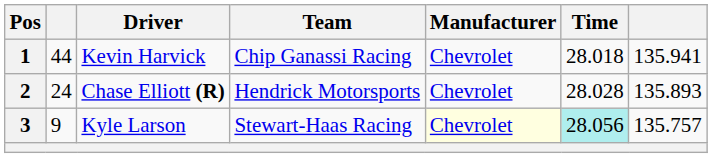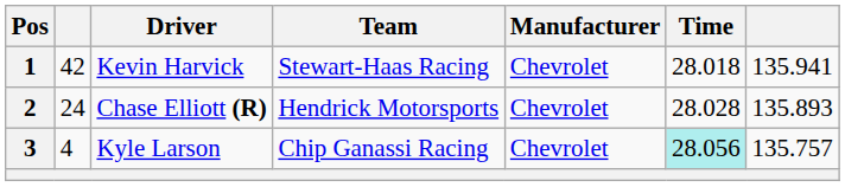1 | column 2: 44 -> 42
1 | Team: Chip Ganassi Racing -> Stewart-Haas Racing
3 | column 2: 9 -> 4
3 | Team: Stewart-Haas Racing -> Chip Ganassi Racing
3 | Manufacturer: lightyellow background -> no background
